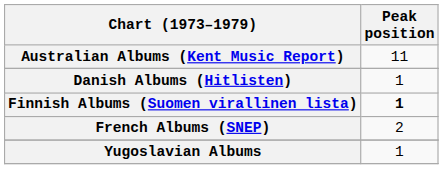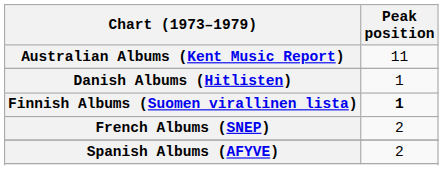+ row: Spanish Albums (AFYVE) | 2
- row: Yugoslavian Albums | 1
